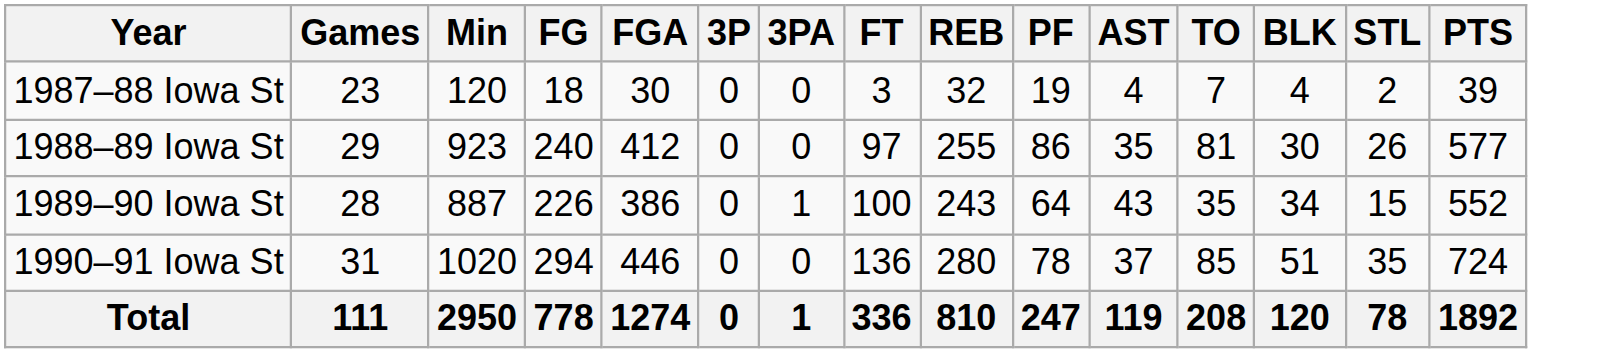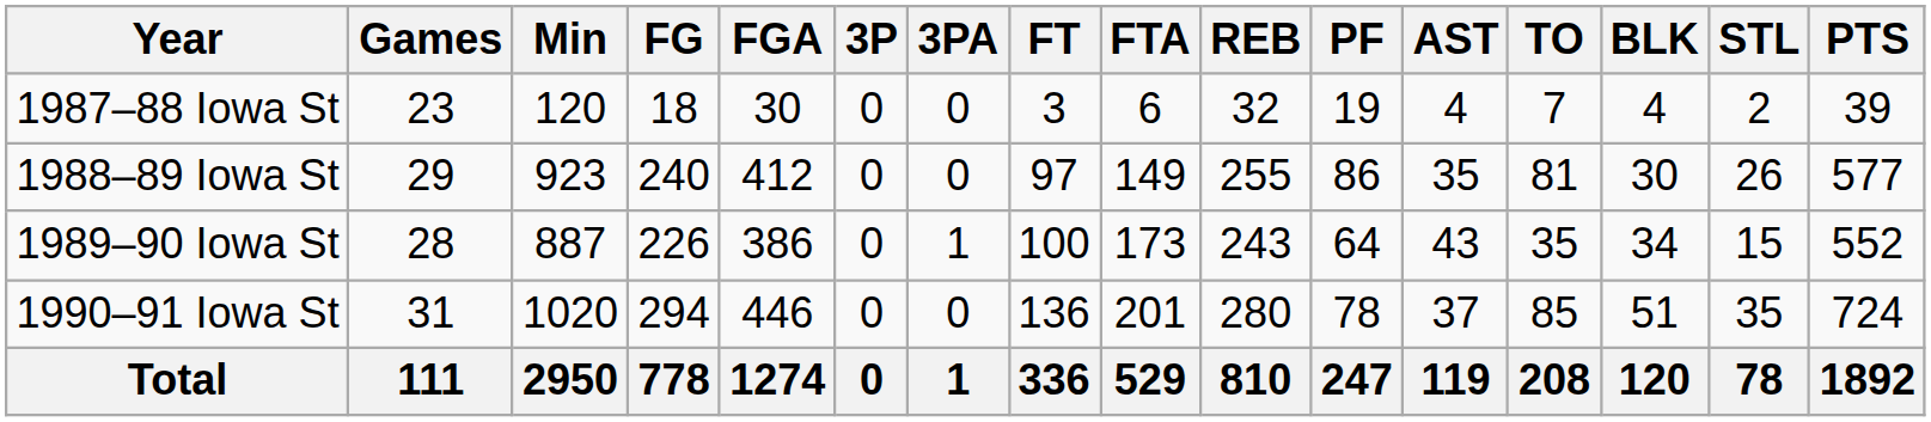+ column: FTA | 6 | 149 | 173 | 201 | 529
